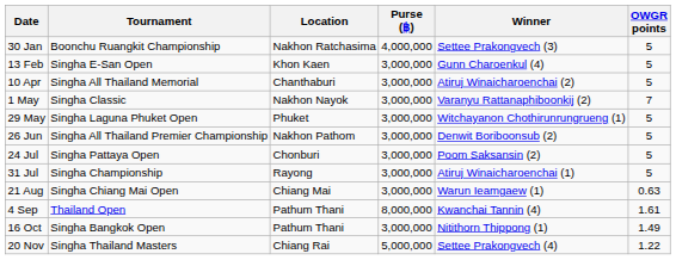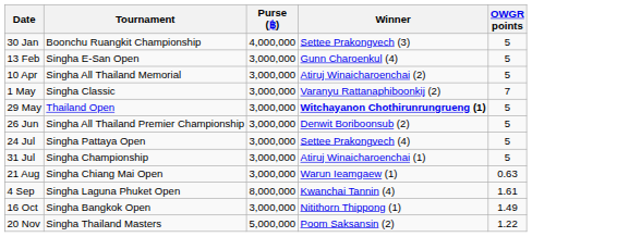- column: Location | Nakhon Ratchasima | Khon Kaen | Chanthaburi | Nakhon Nayok | Phuket | Nakhon Pathom | Chonburi | Rayong | Chiang Mai | Pathum Thani | Pathum Thani | Chiang Rai
29 May | Tournament: Singha Laguna Phuket Open -> Thailand Open
29 May | Winner: normal -> bold
24 Jul | Winner: Poom Saksansin (2) -> Settee Prakongvech (4)
4 Sep | Tournament: Thailand Open -> Singha Laguna Phuket Open
20 Nov | Winner: Settee Prakongvech (4) -> Poom Saksansin (2)
